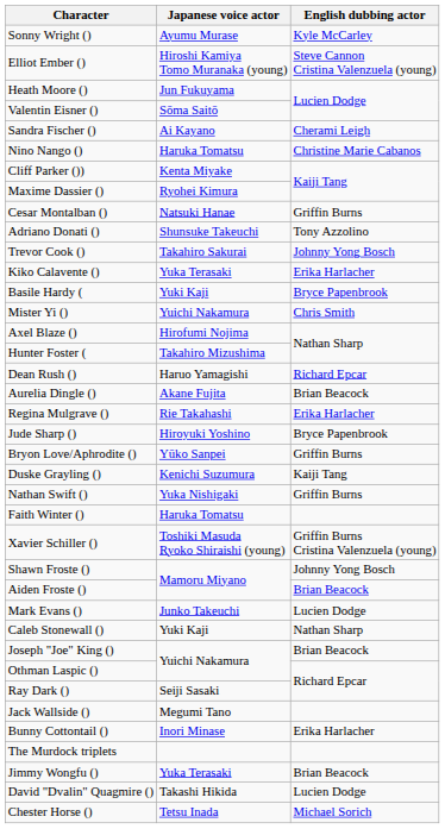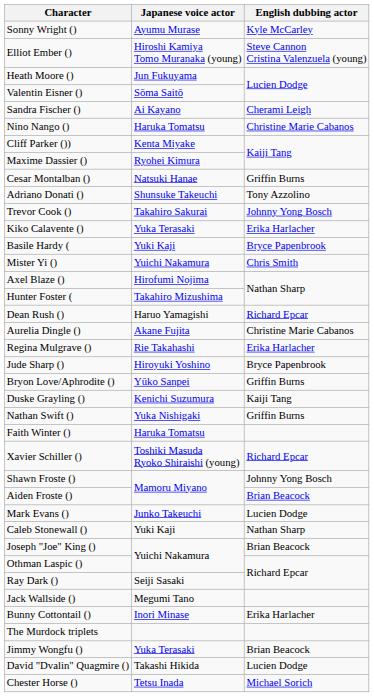Aurelia Dingle () | English dubbing actor: Brian Beacock -> Christine Marie Cabanos
Xavier Schiller () | English dubbing actor: Griffin Burns Cristina Valenzuela (young) -> Richard Epcar
